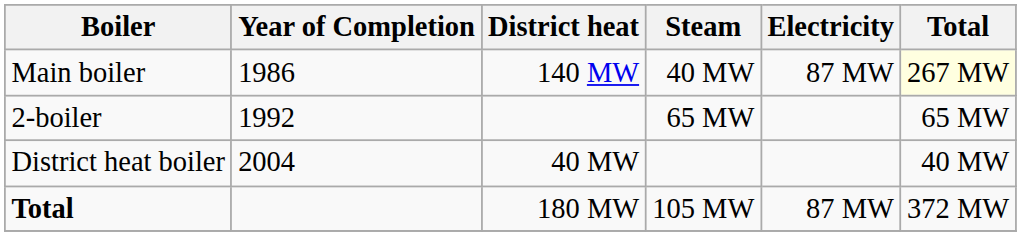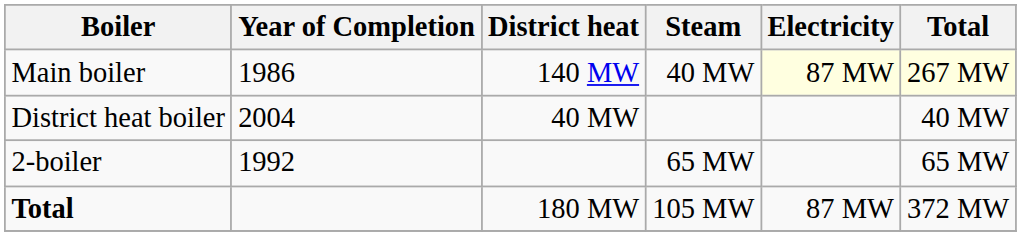Main boiler | Electricity: no background -> lightyellow background
rows swapped: 2-boiler <-> District heat boiler
